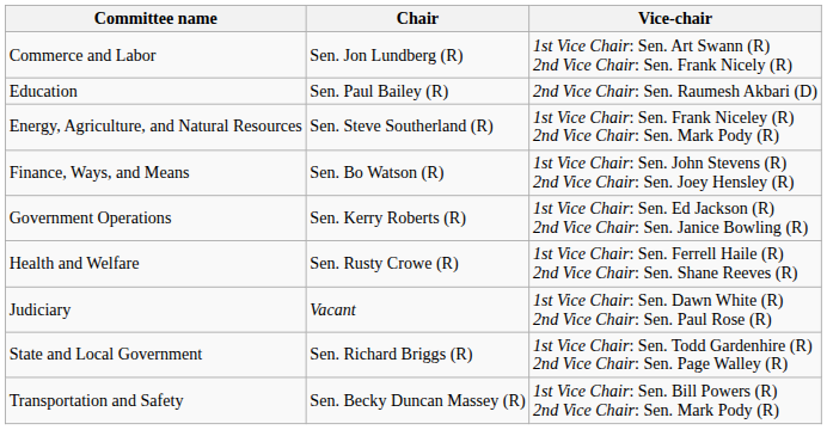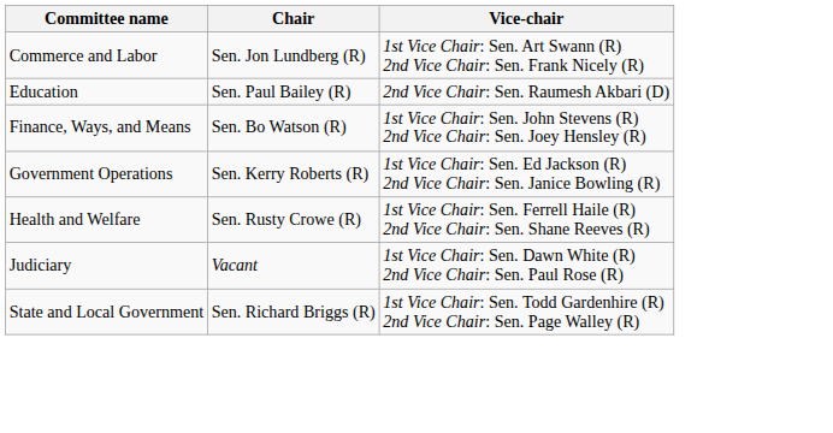- row: Energy, Agriculture, and Natural Resources | Sen. Steve Southerland (R) | 1st Vice Chair: Sen. Frank Niceley (R) 2nd Vice Chair: Sen. Mark Pody (R)
- row: Transportation and Safety | Sen. Becky Duncan Massey (R) | 1st Vice Chair: Sen. Bill Powers (R) 2nd Vice Chair: Sen. Mark Pody (R)
